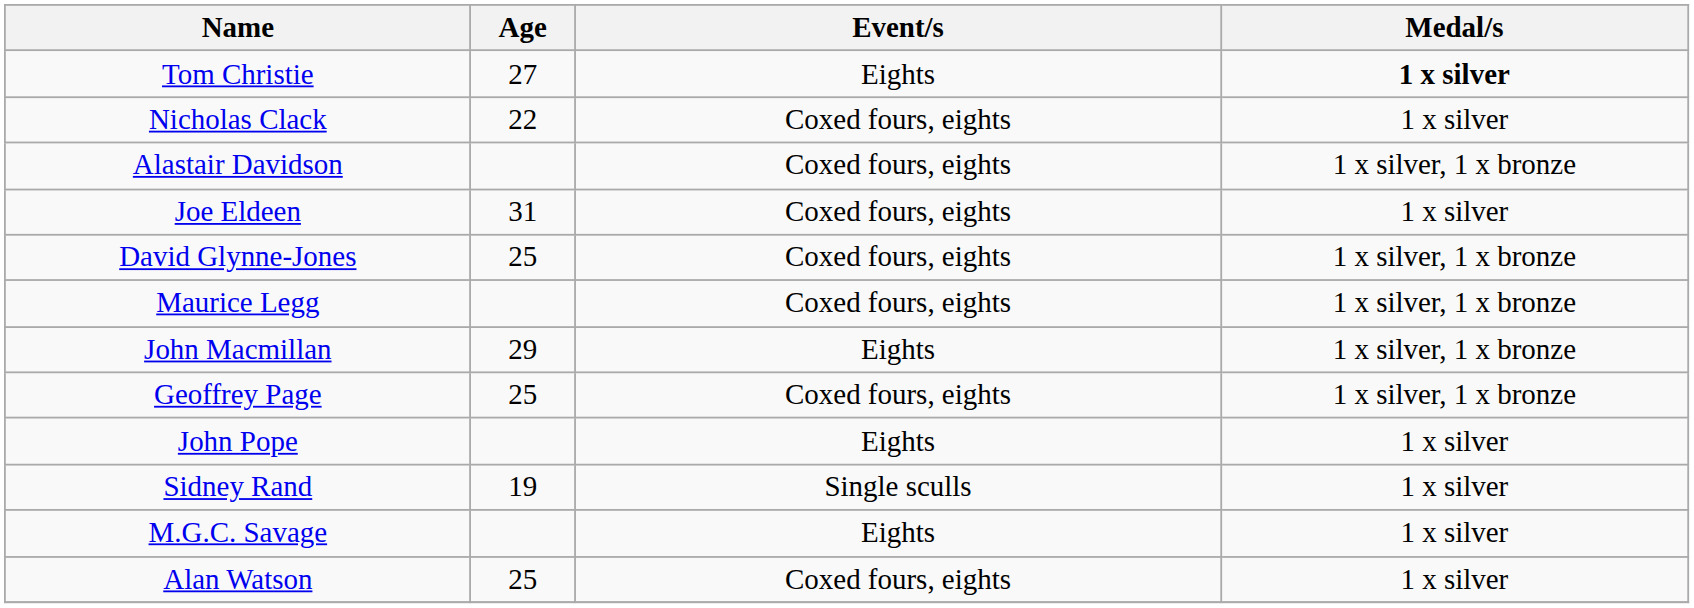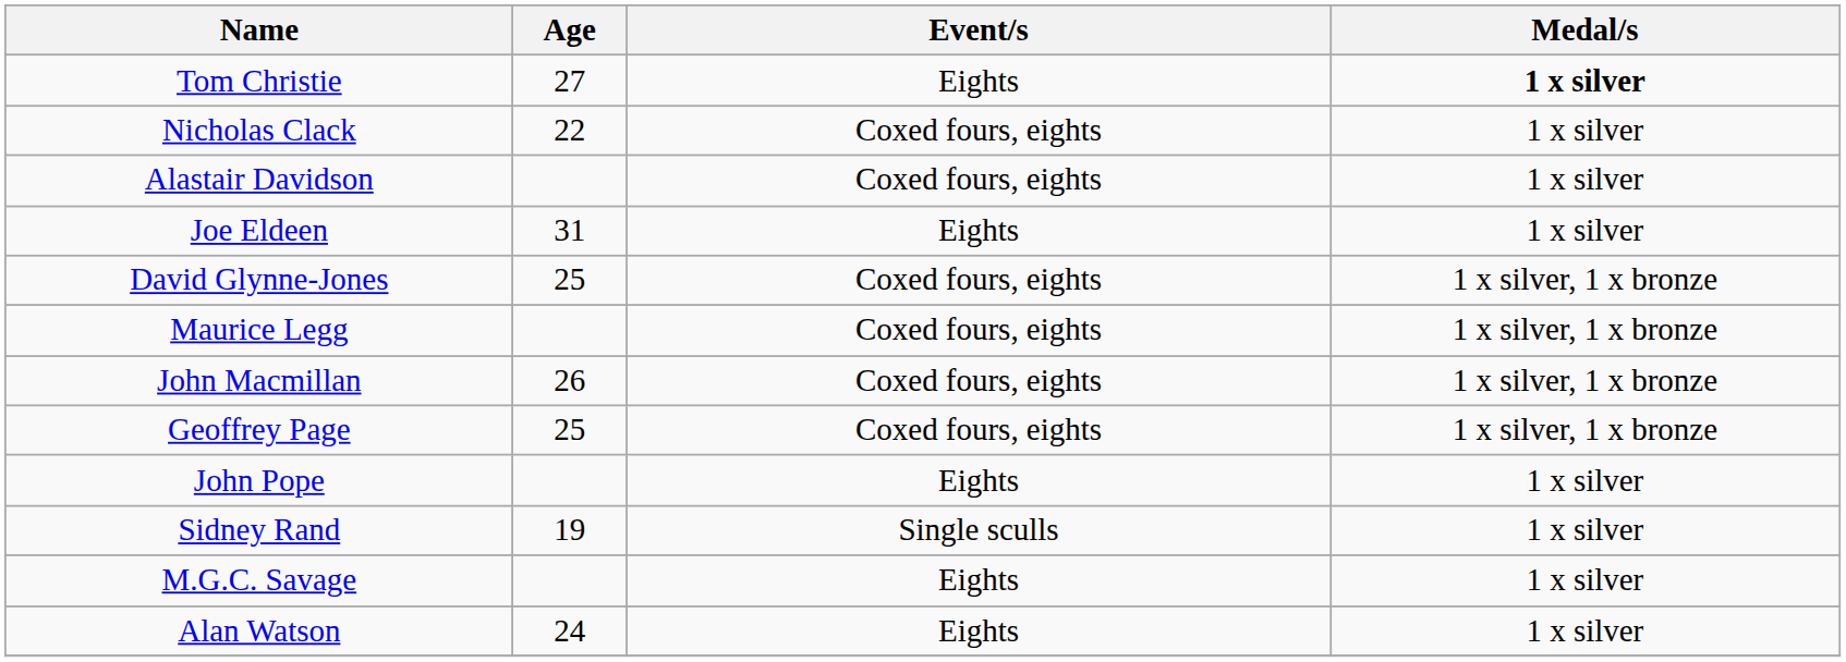Alastair Davidson | Medal/s: 1 x silver, 1 x bronze -> 1 x silver
Joe Eldeen | Event/s: Coxed fours, eights -> Eights
John Macmillan | Age: 29 -> 26
John Macmillan | Event/s: Eights -> Coxed fours, eights
Alan Watson | Age: 25 -> 24
Alan Watson | Event/s: Coxed fours, eights -> Eights
